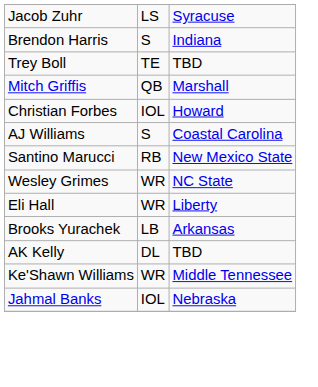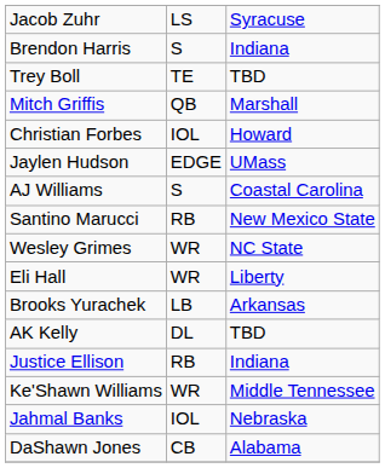+ row: Jaylen Hudson | EDGE | UMass
+ row: Justice Ellison | RB | Indiana
+ row: DaShawn Jones | CB | Alabama
